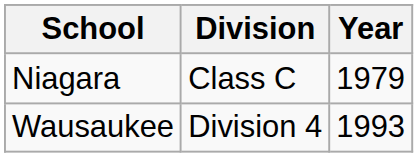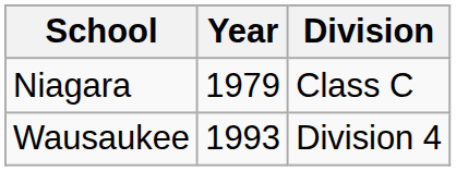columns swapped: Year <-> Division
